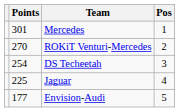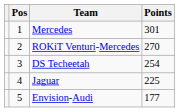columns swapped: Pos <-> Points
